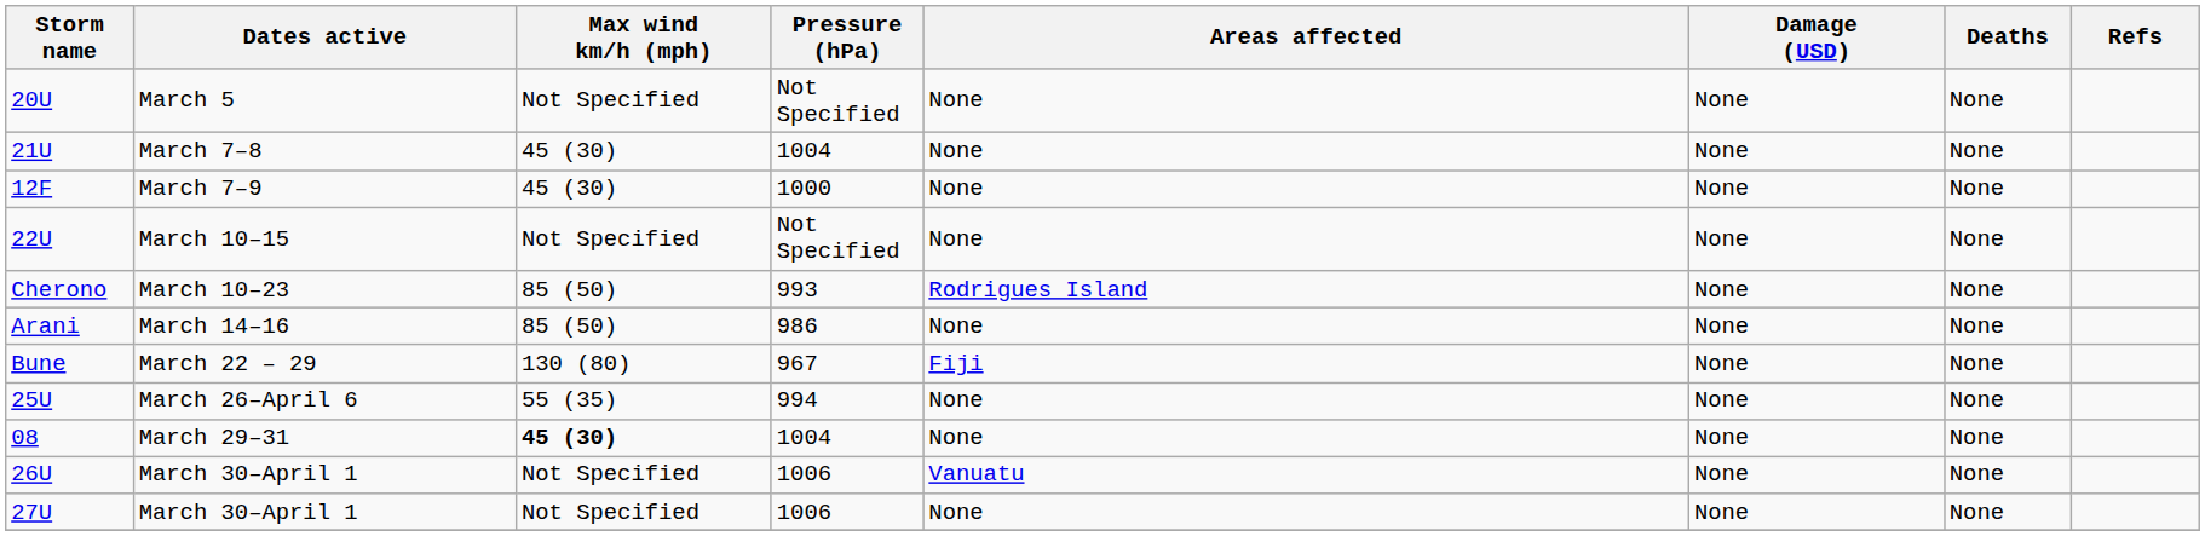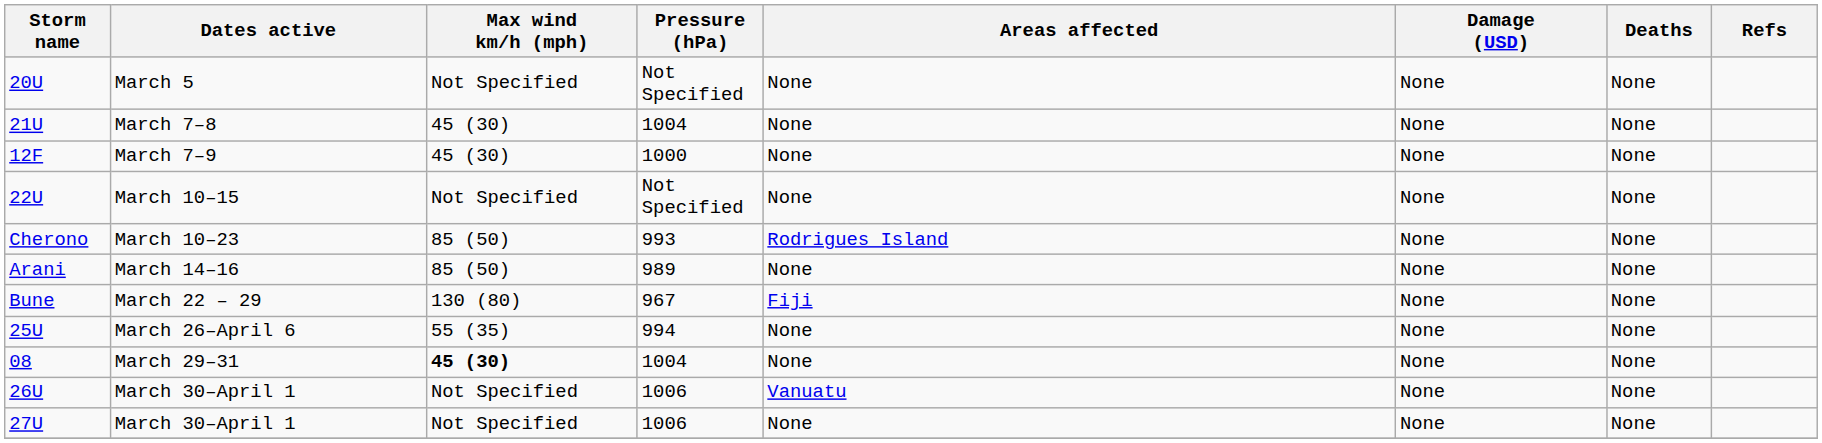March 14–16 | Pressure (hPa): 986 -> 989
